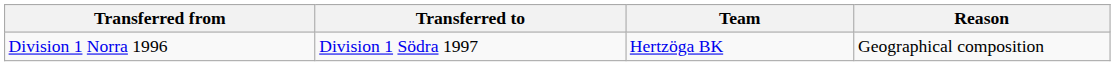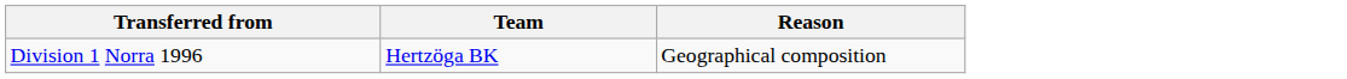- column: Transferred to | Division 1 Södra 1997
